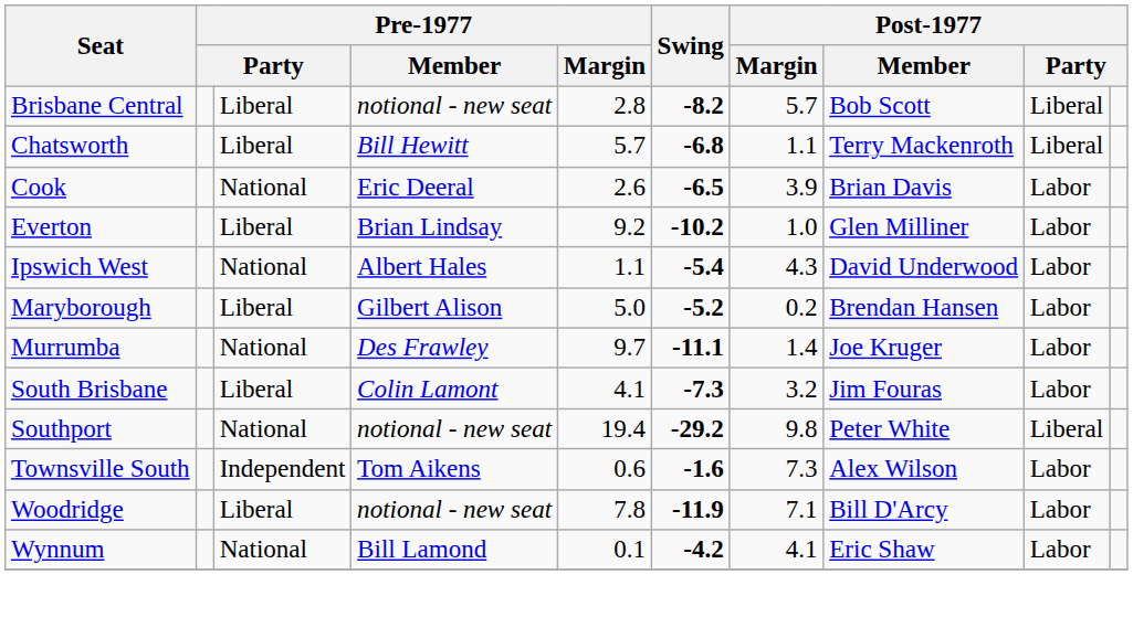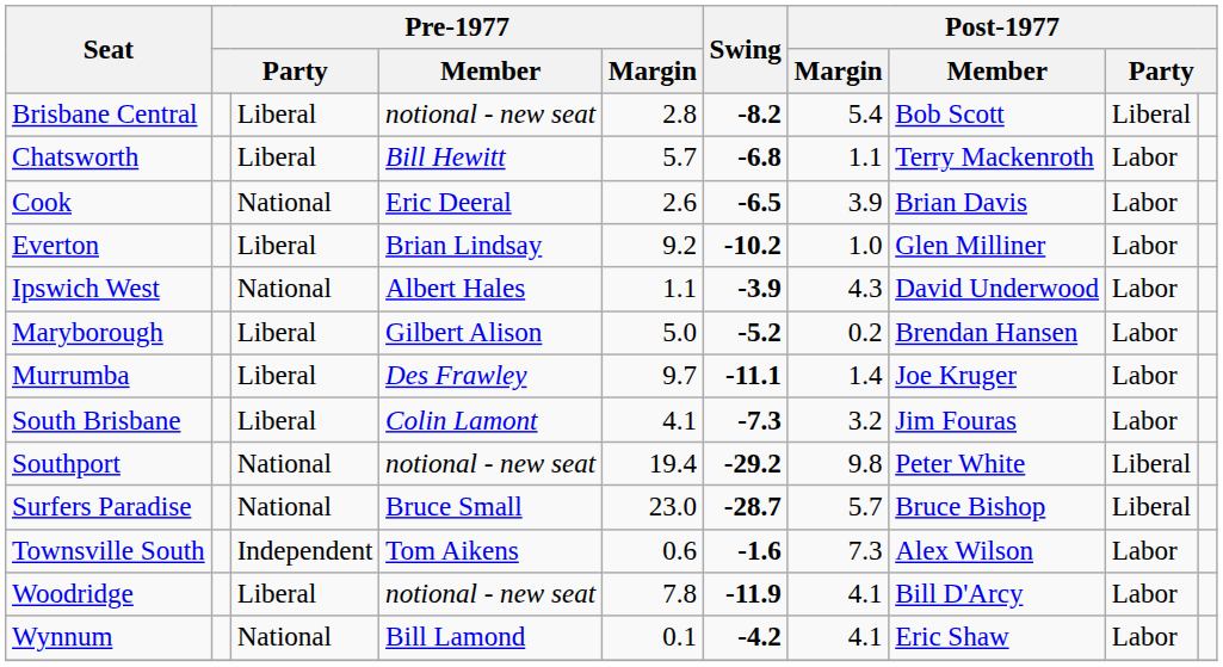Brisbane Central | Post-1977 / Margin: 5.7 -> 5.4
Chatsworth | column 9: Liberal -> Labor
Ipswich West | Swing: -5.4 -> -3.9
Murrumba | column 3: National -> Liberal
+ row: Surfers Paradise | National | Bruce Small | 23.0 | -28.7 | 5.7 | Bruce Bishop | Liberal
Woodridge | Post-1977 / Margin: 7.1 -> 4.1
